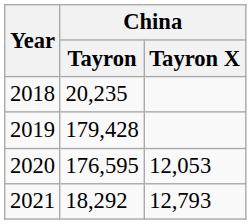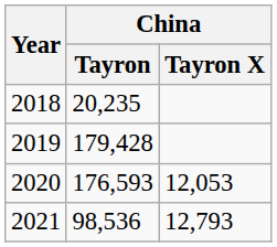2020 | China / Tayron: 176,595 -> 176,593
2021 | China / Tayron: 18,292 -> 98,536
